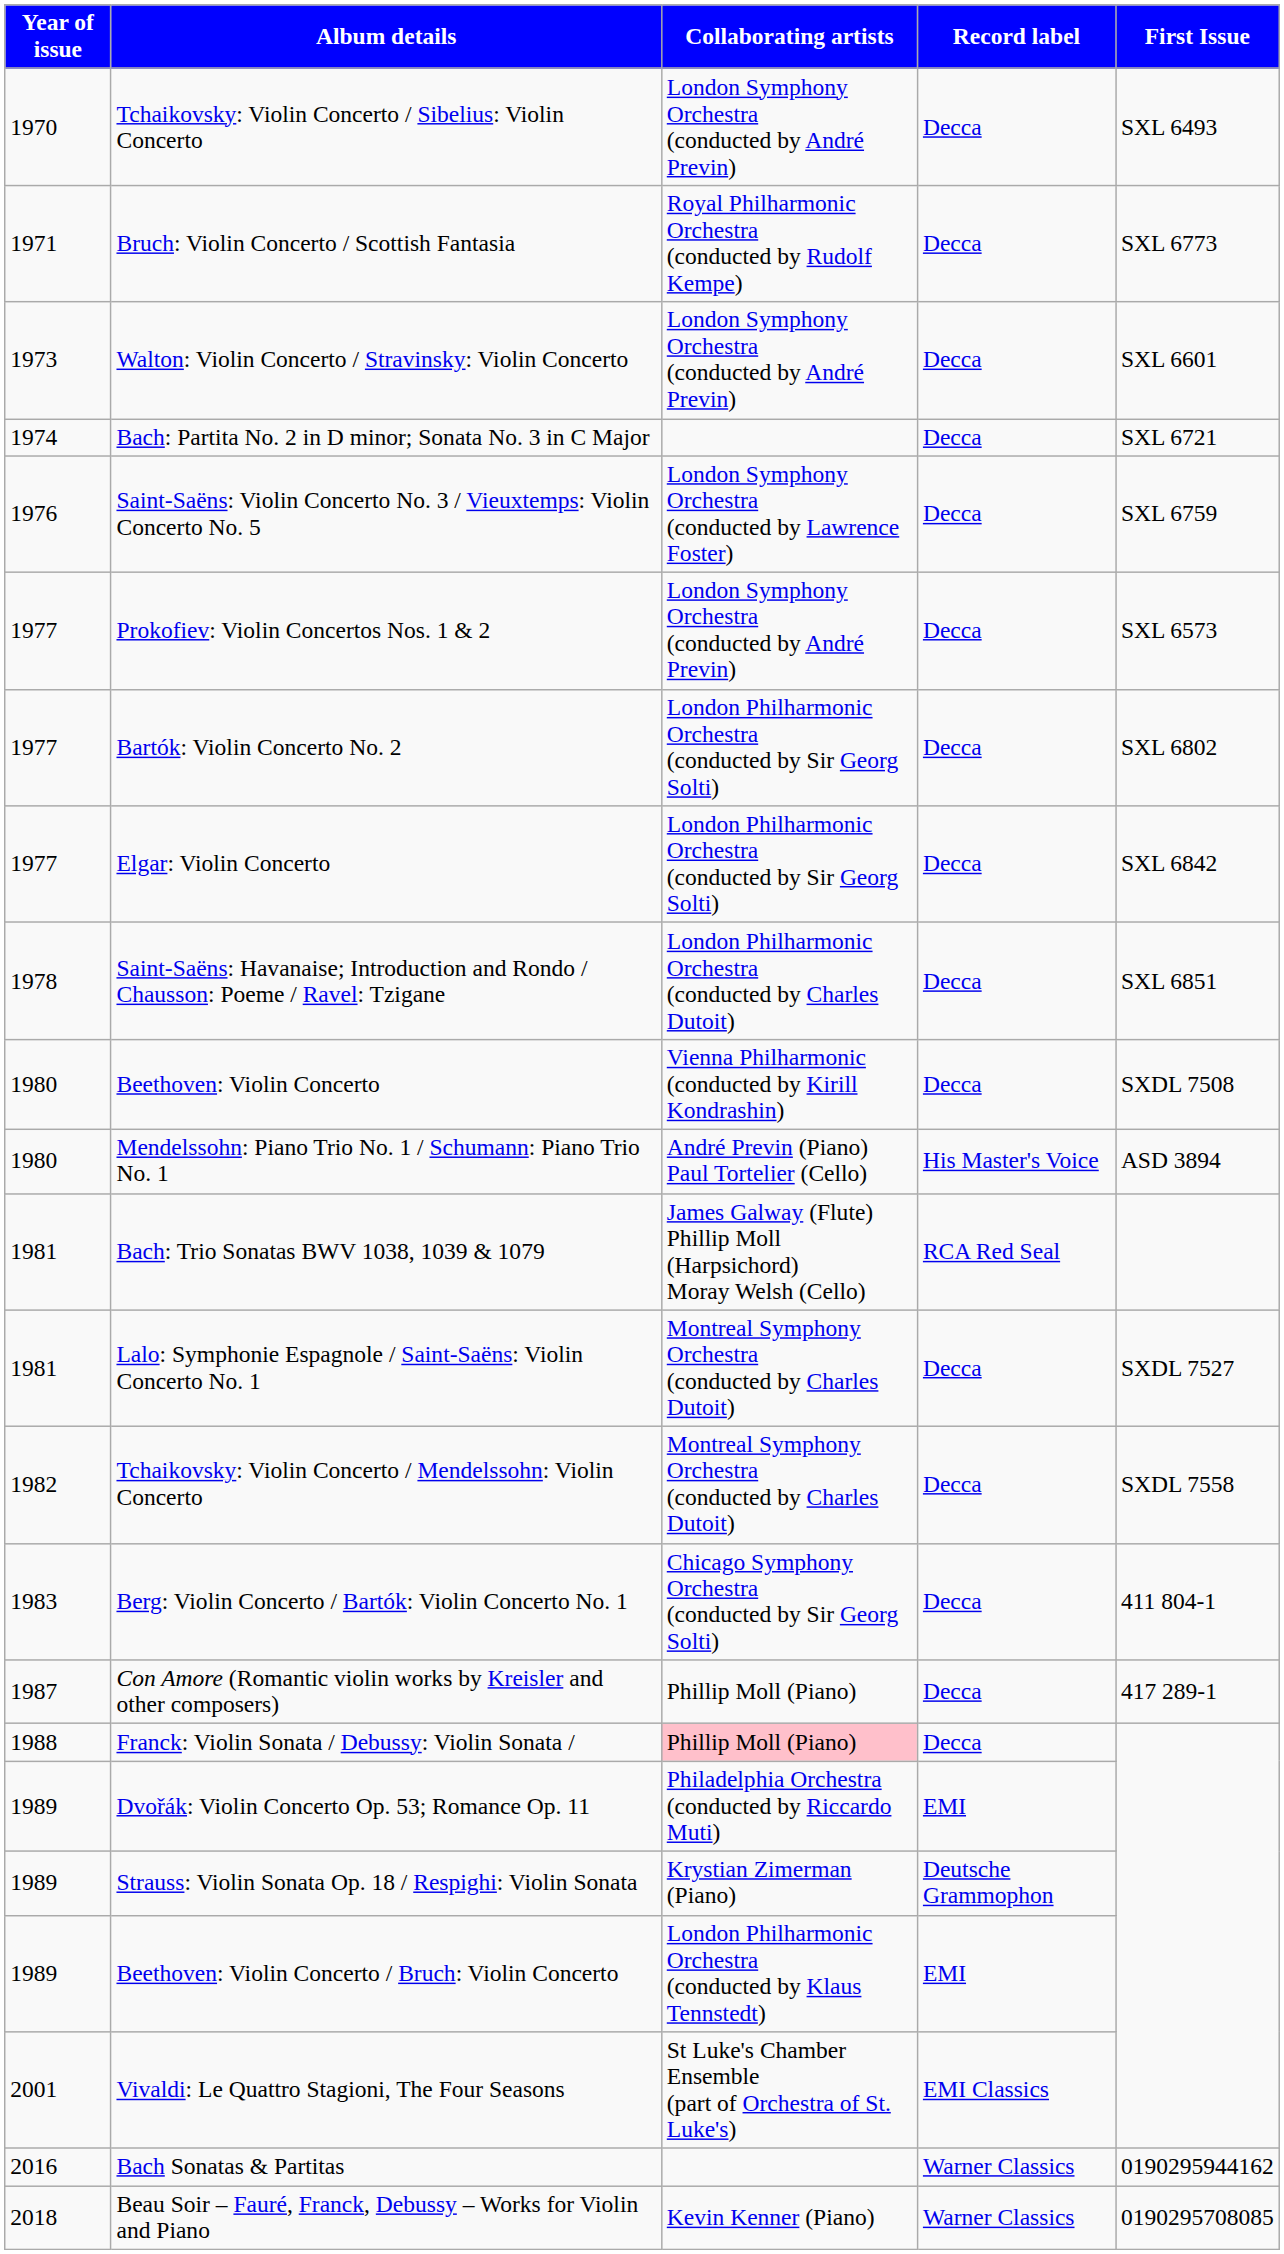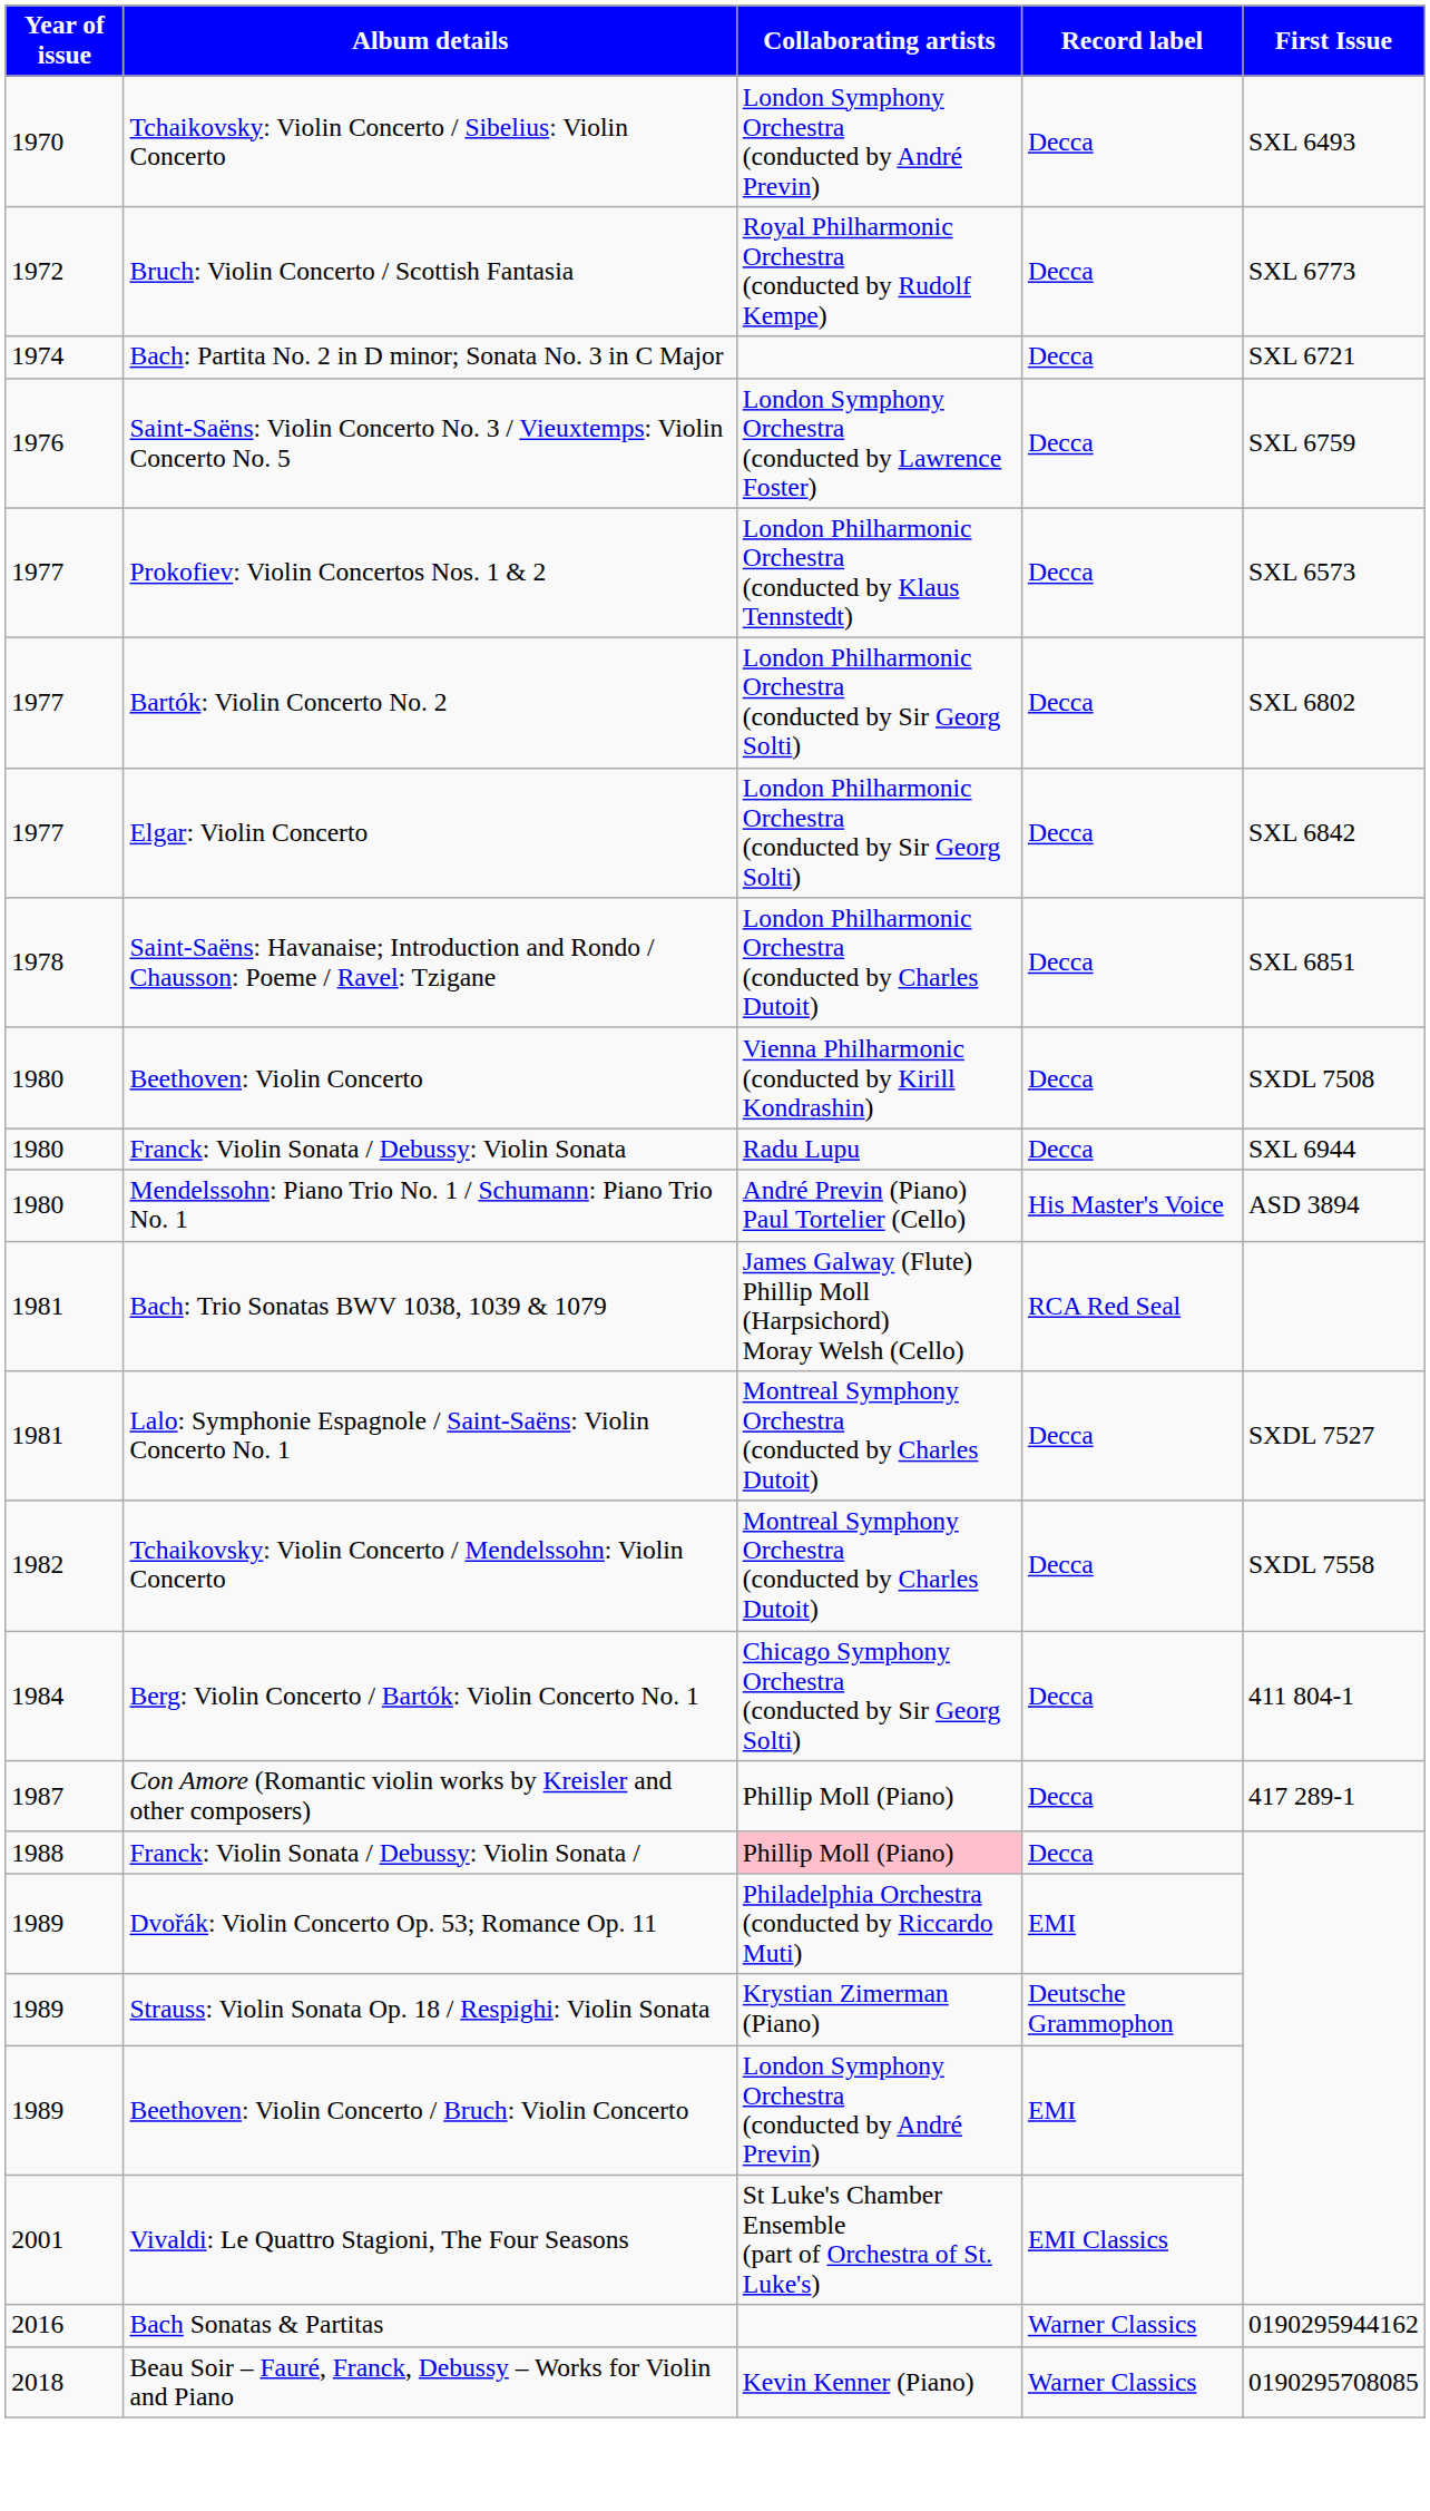Bruch: Violin Concerto / Scottish Fantasia | Year of issue: 1971 -> 1972
- row: 1973 | Walton: Violin Concerto / Stravinsky: Violin Concerto | London Symphony Orchestra (conducted by André Previn) | Decca | SXL 6601
Prokofiev: Violin Concertos Nos. 1 & 2 | Collaborating artists: London Symphony Orchestra (conducted by André Previn) -> London Philharmonic Orchestra (conducted by Klaus Tennstedt)
+ row: 1980 | Franck: Violin Sonata / Debussy: Violin Sonata | Radu Lupu | Decca | SXL 6944
Berg: Violin Concerto / Bartók: Violin Concerto No. 1 | Year of issue: 1983 -> 1984
Beethoven: Violin Concerto / Bruch: Violin Concerto | Collaborating artists: London Philharmonic Orchestra (conducted by Klaus Tennstedt) -> London Symphony Orchestra (conducted by André Previn)
